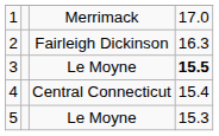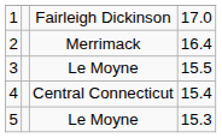1 | column 3: Merrimack -> Fairleigh Dickinson
2 | column 3: Fairleigh Dickinson -> Merrimack
2 | column 4: 16.3 -> 16.4
3 | column 4: bold -> normal
